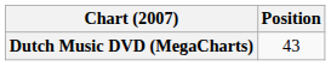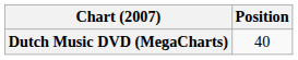Dutch Music DVD (MegaCharts) | Position: 43 -> 40
